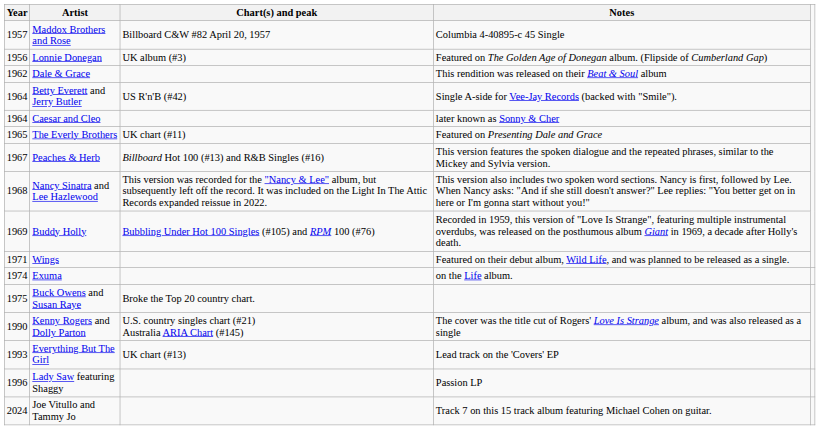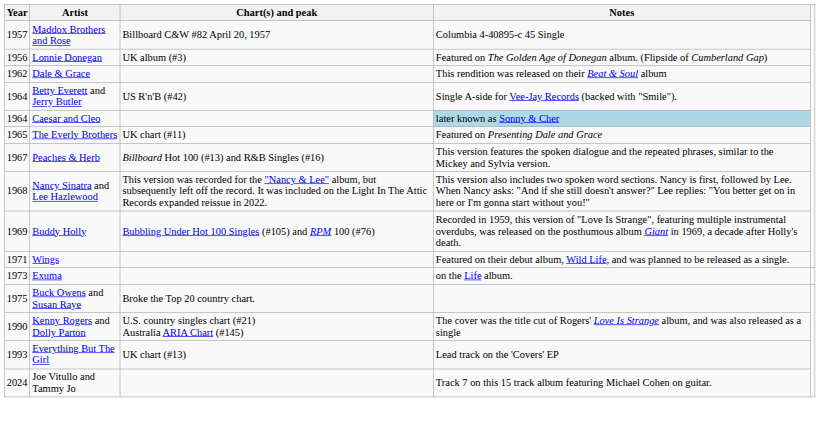Caesar and Cleo | Notes: no background -> lightblue background
Exuma | Year: 1974 -> 1973
- row: 1996 | Lady Saw featuring Shaggy | Passion LP
